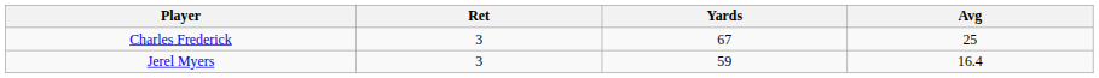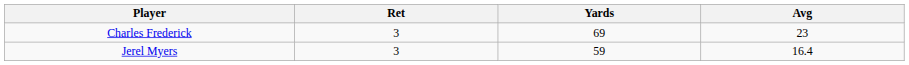Charles Frederick | Yards: 67 -> 69
Charles Frederick | Avg: 25 -> 23
